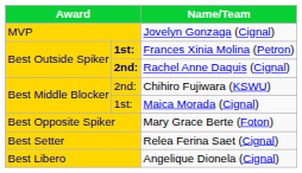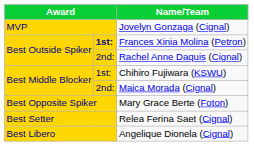Rachel Anne Daquis (Cignal) | column 2: bold -> normal
Chihiro Fujiwara (KSWU) | column 2: 2nd: -> 1st:
Maica Morada (Cignal) | column 2: 1st: -> 2nd:
